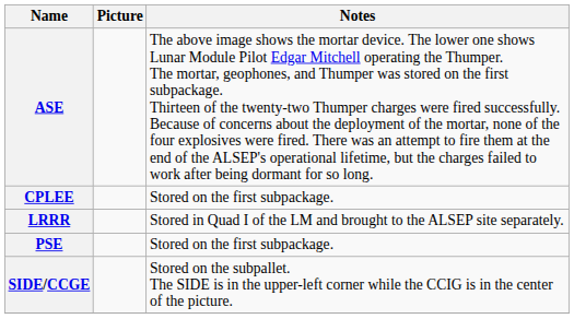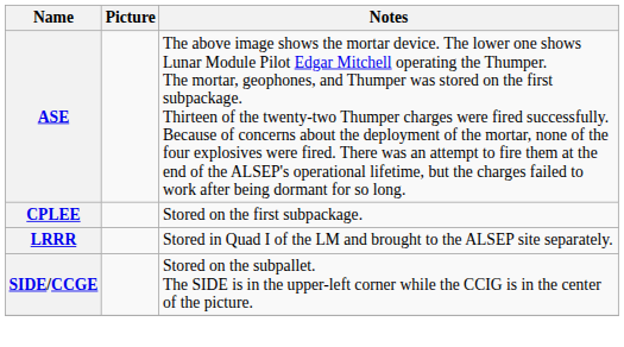- row: PSE | Stored on the first subpackage.
